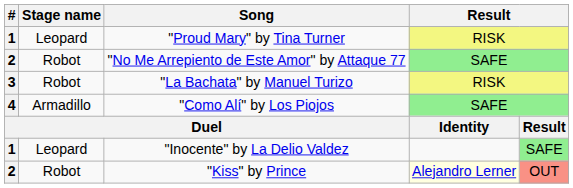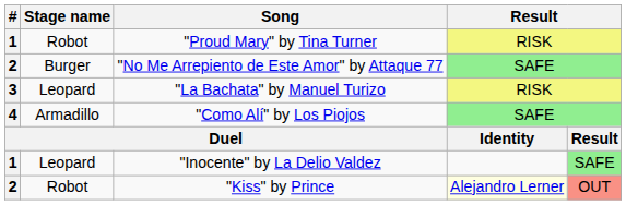"Proud Mary" by Tina Turner | Stage name: Leopard -> Robot
"No Me Arrepiento de Este Amor" by Attaque 77 | Stage name: Robot -> Burger
"La Bachata" by Manuel Turizo | Stage name: Robot -> Leopard
